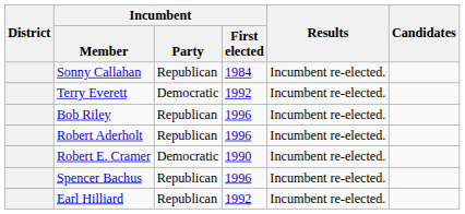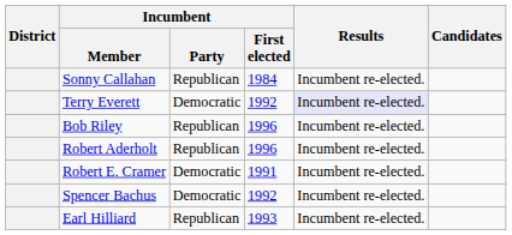Terry Everett | Results: no background -> lavender background
Robert E. Cramer | Incumbent / First elected: 1990 -> 1991
Spencer Bachus | Incumbent / Party: Republican -> Democratic
Spencer Bachus | Incumbent / First elected: 1996 -> 1992
Earl Hilliard | Incumbent / First elected: 1992 -> 1993
